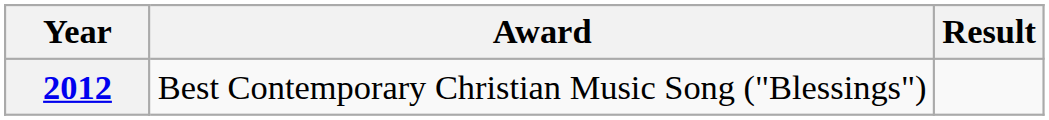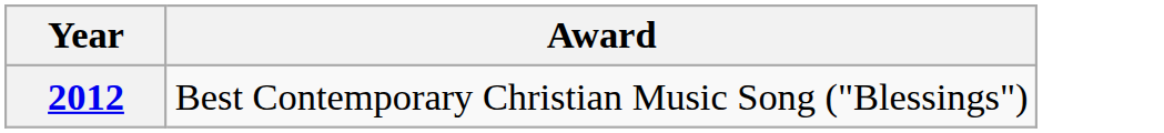- column: Result
